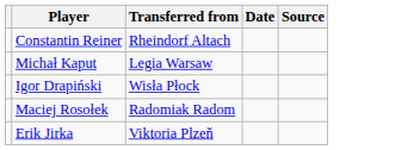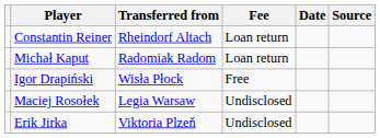+ column: Fee | Loan return | Loan return | Free | Undisclosed | Undisclosed
Michał Kaput | Transferred from: Legia Warsaw -> Radomiak Radom
Maciej Rosołek | Transferred from: Radomiak Radom -> Legia Warsaw
